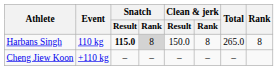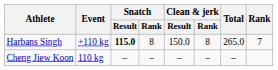Harbans Singh | Event: 110 kg -> +110 kg
Harbans Singh | Snatch / Rank: lightgrey background -> no background
Harbans Singh | Rank: 8 -> 7
Cheng Jiew Koon | Event: +110 kg -> 110 kg
